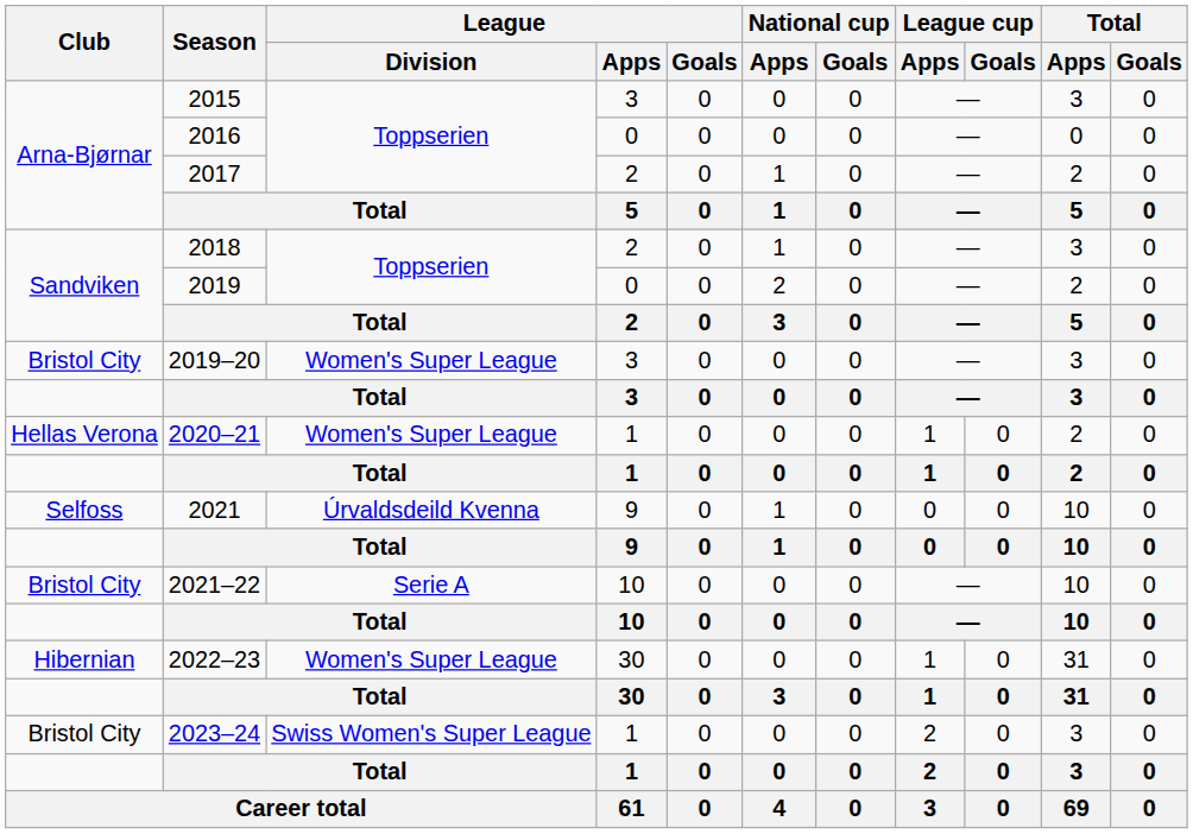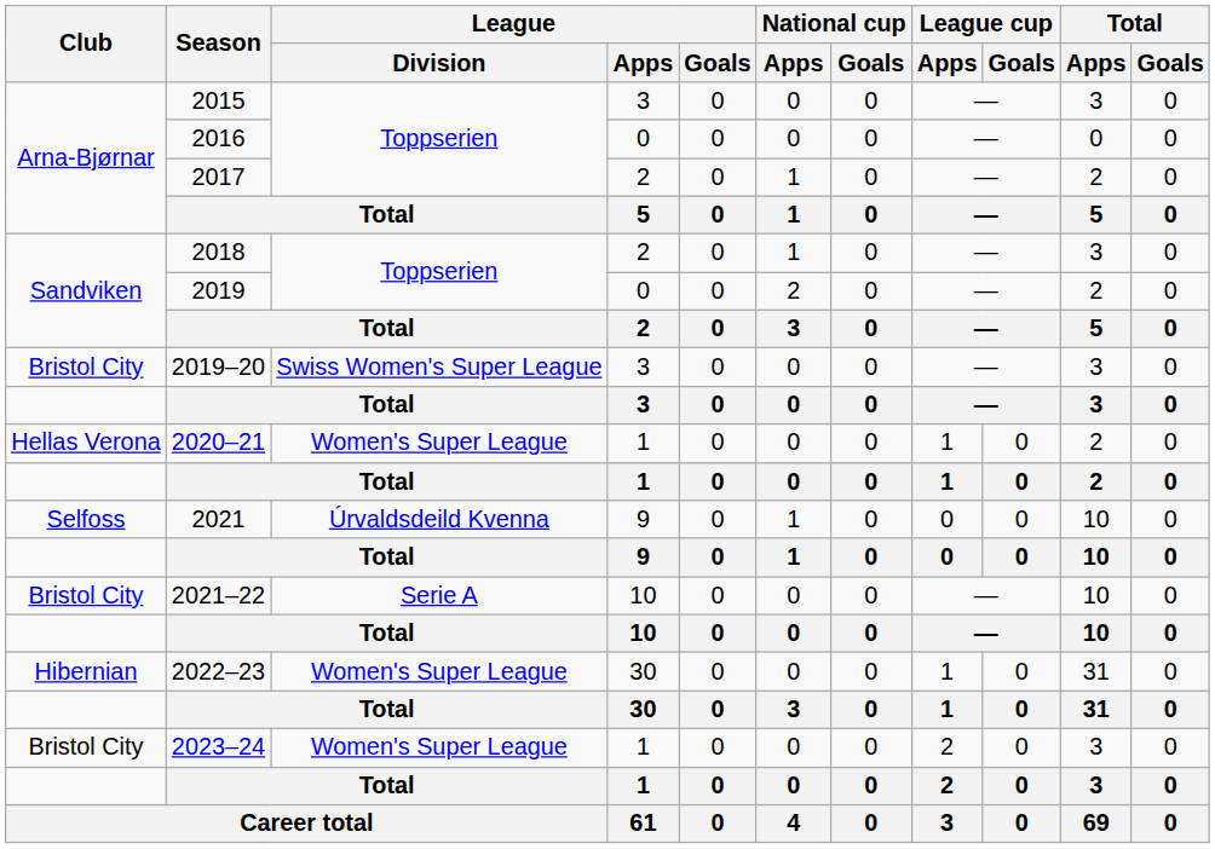2019–20 | League / Division: Women's Super League -> Swiss Women's Super League
2023–24 | League / Division: Swiss Women's Super League -> Women's Super League
